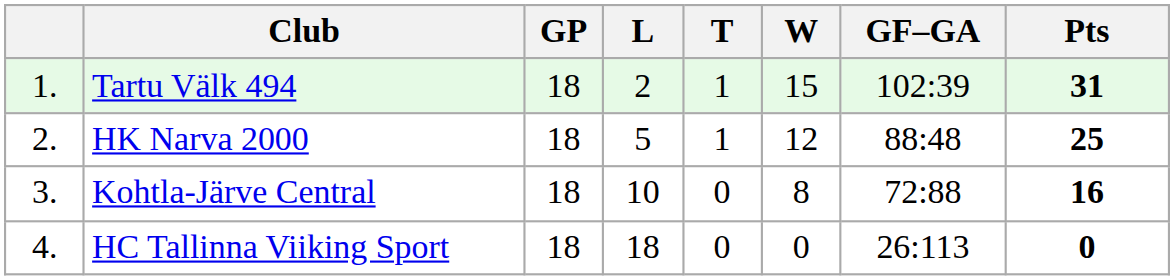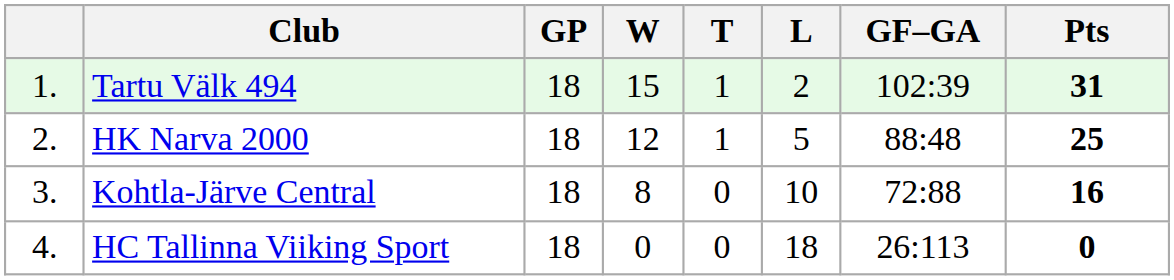columns swapped: W <-> L
